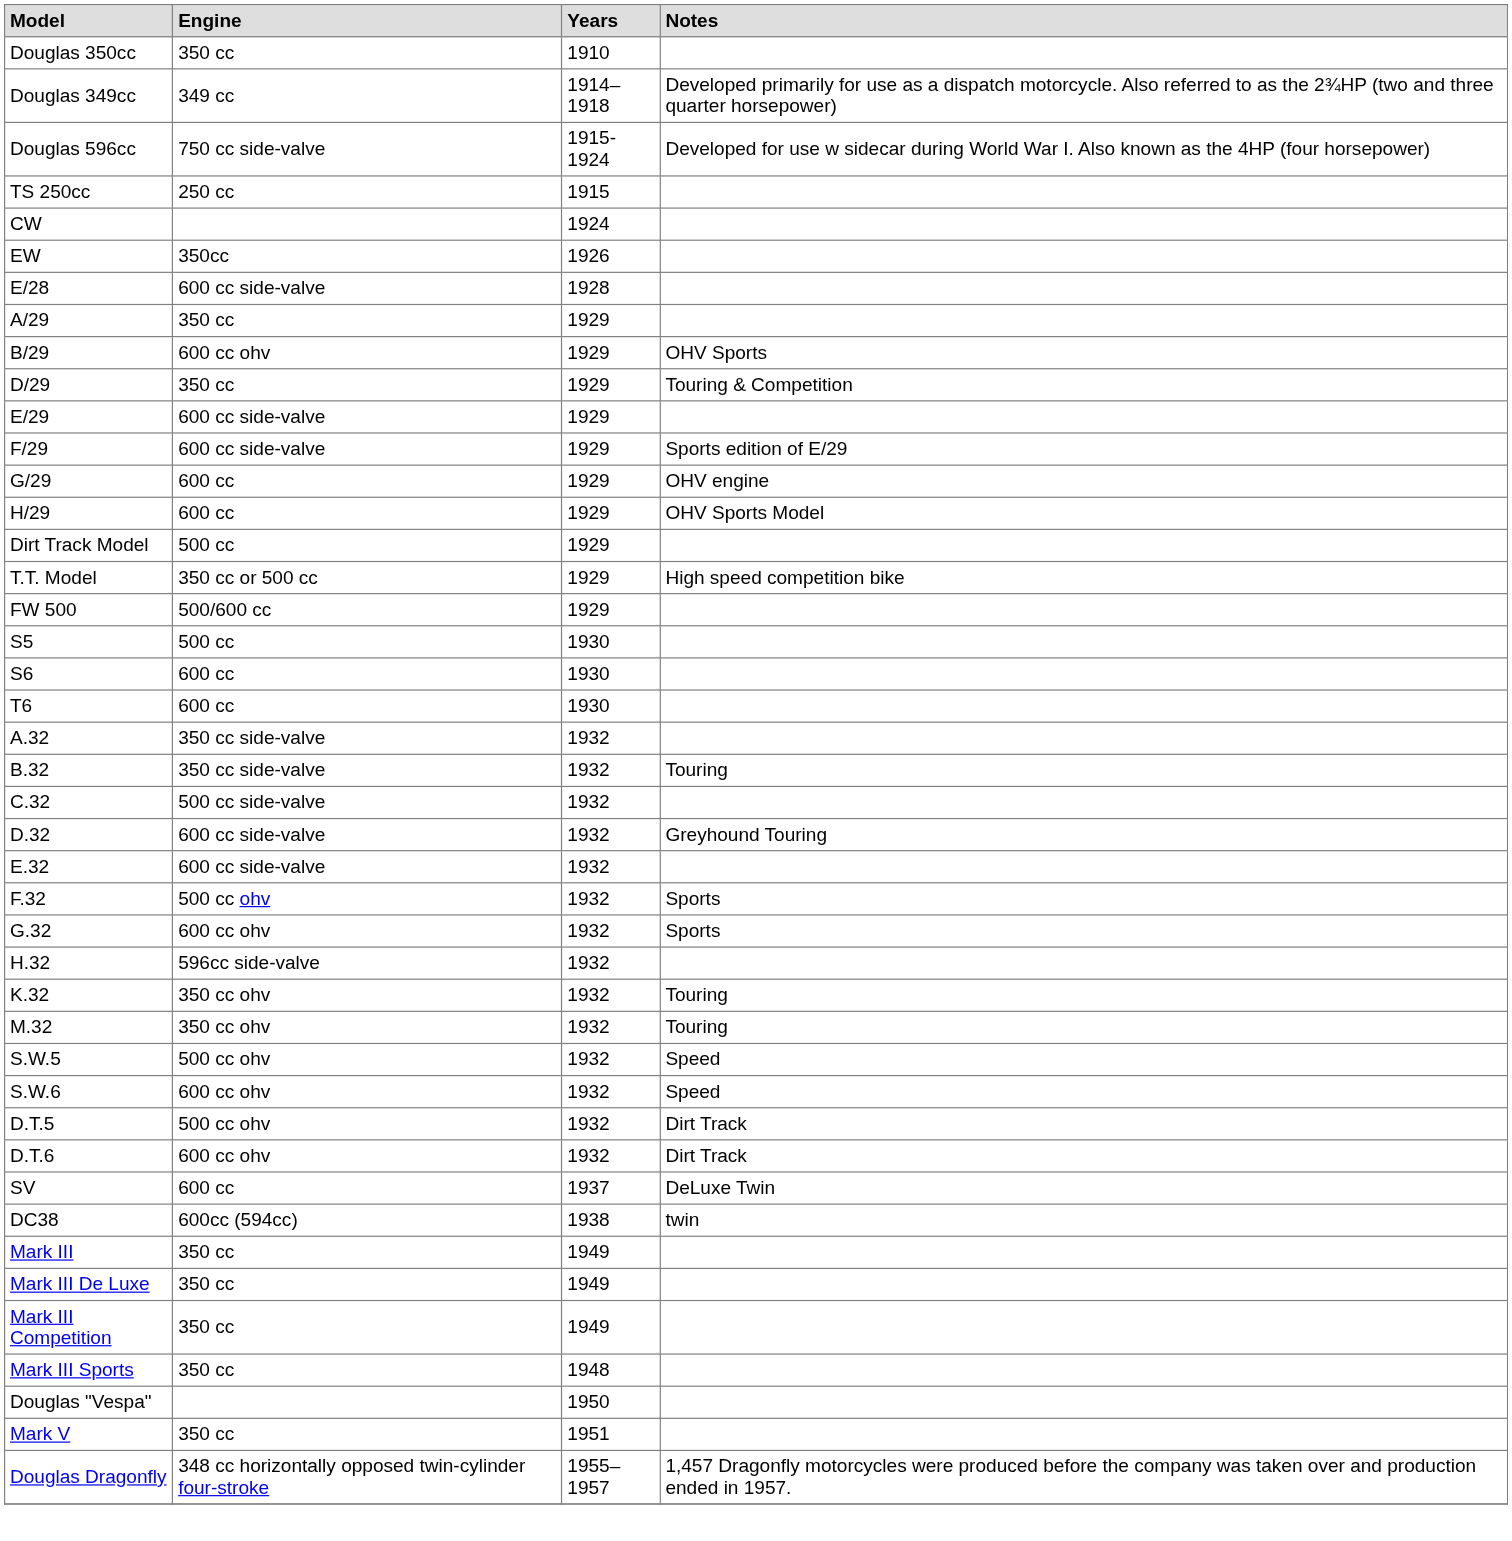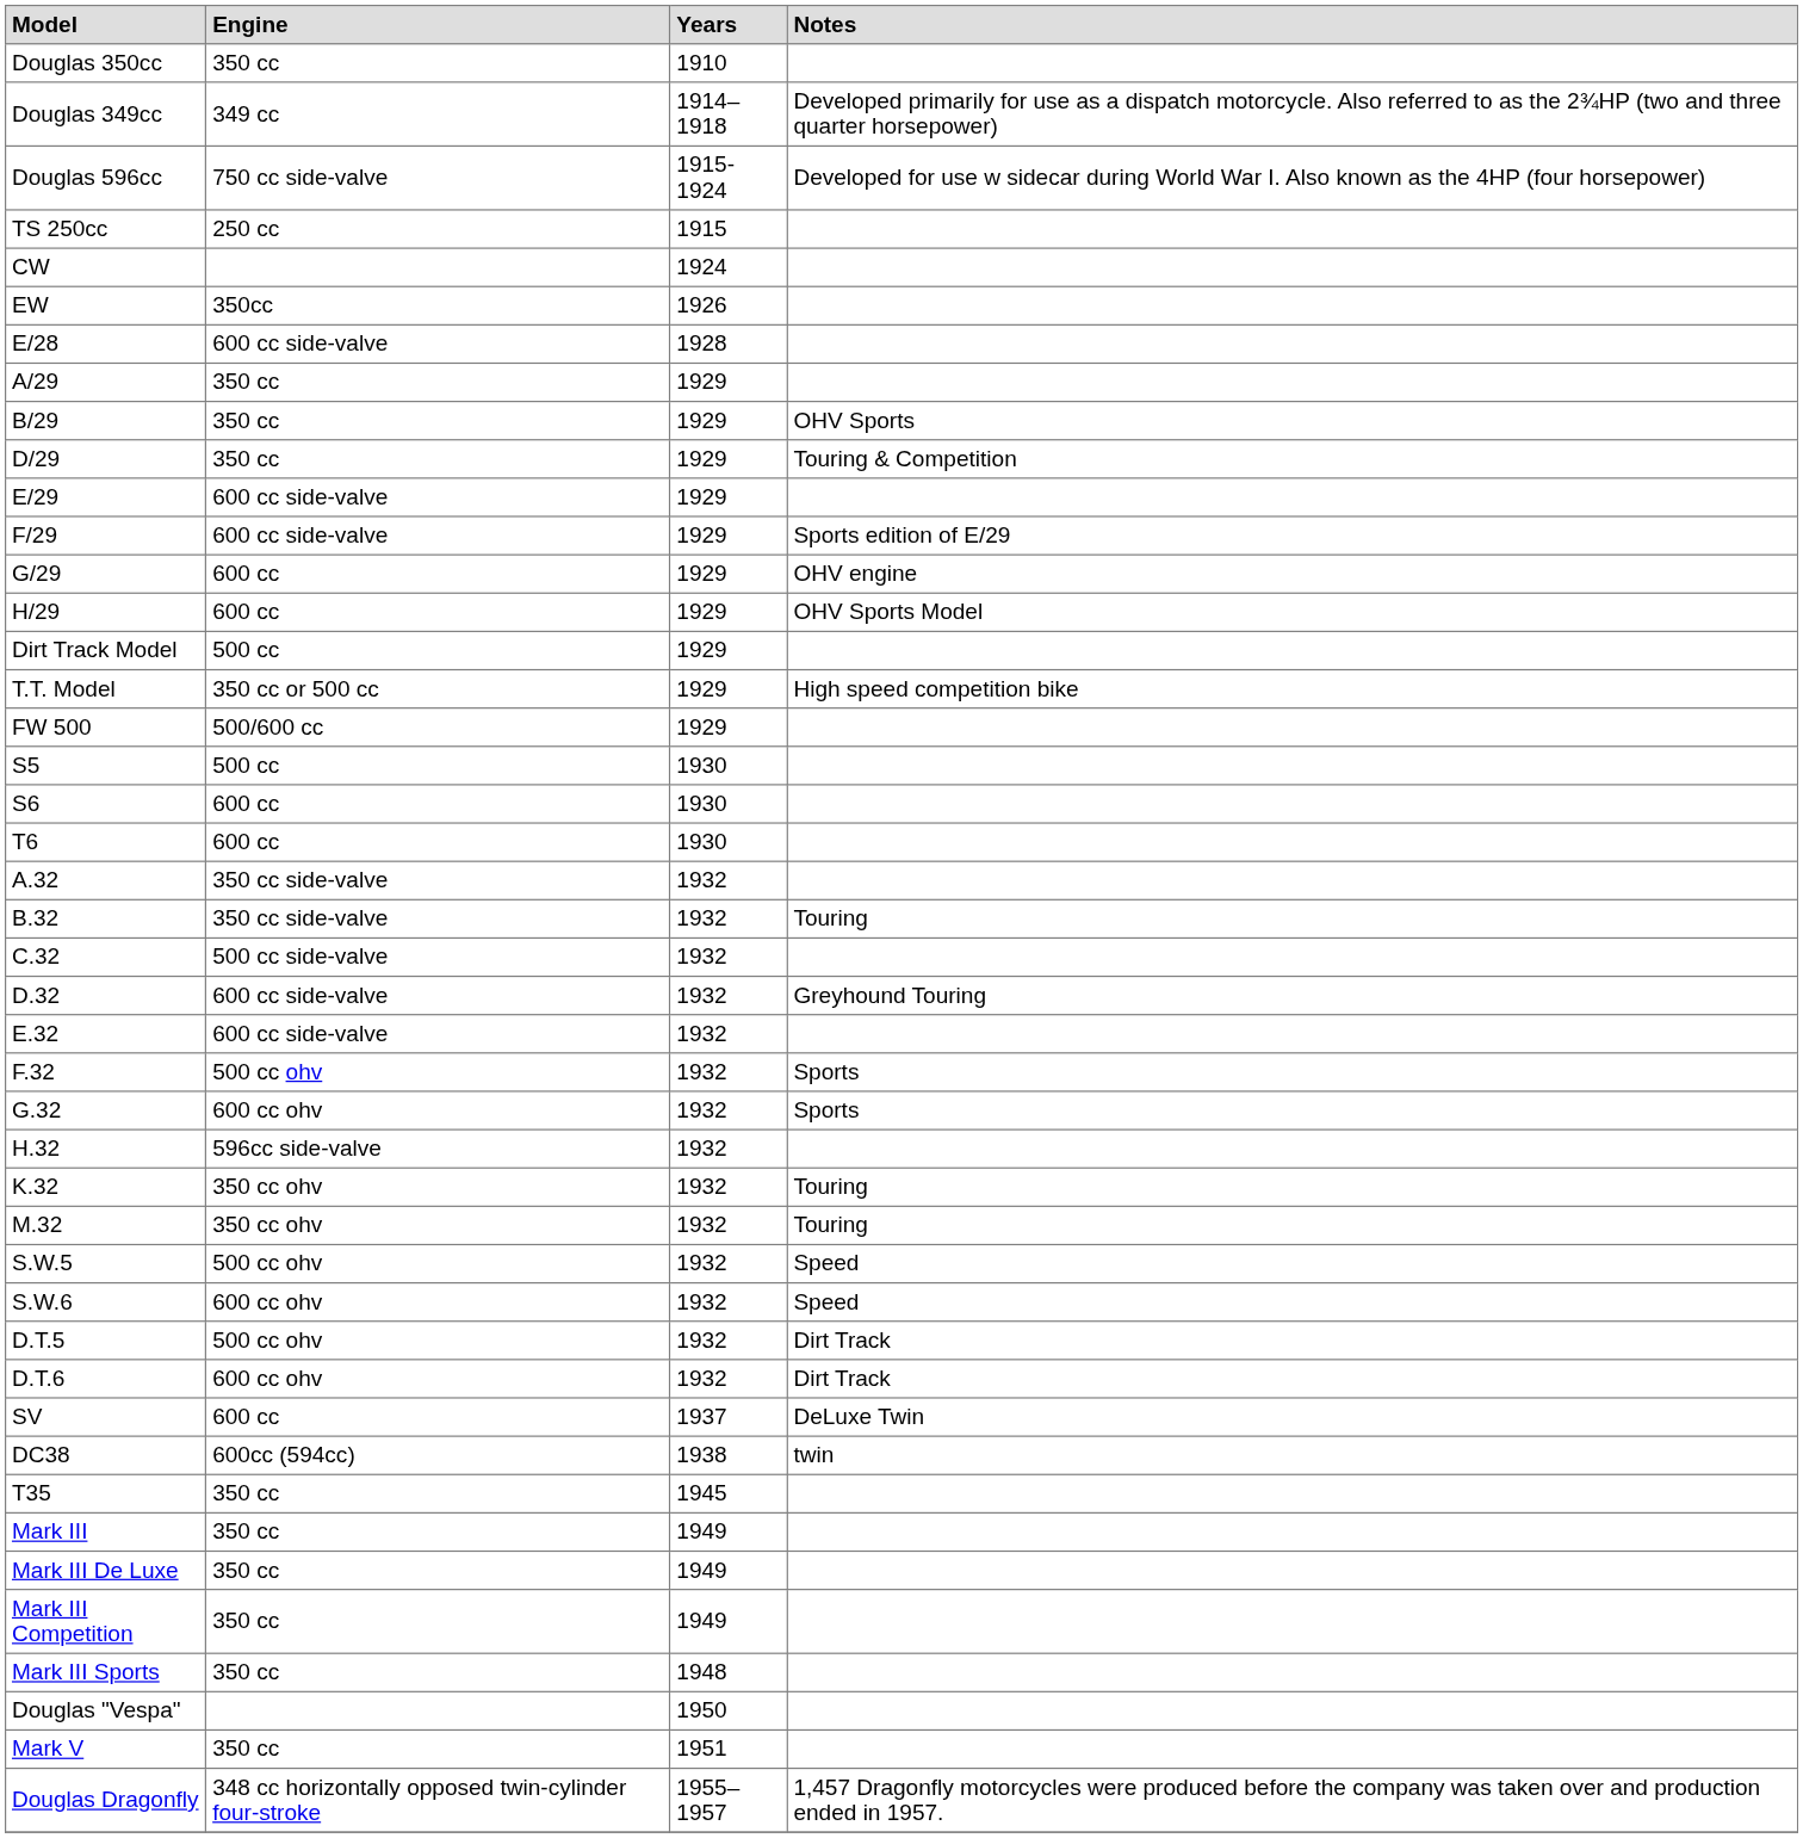B/29 | Engine: 600 cc ohv -> 350 cc
+ row: T35 | 350 cc | 1945
